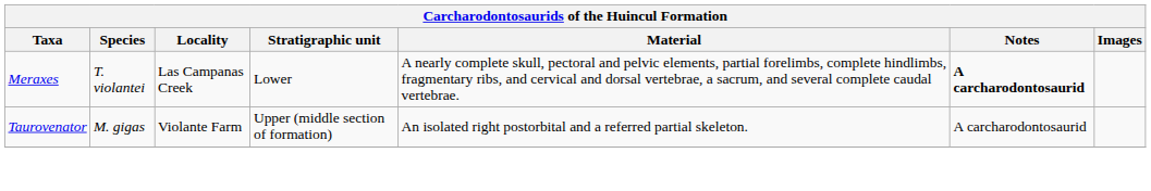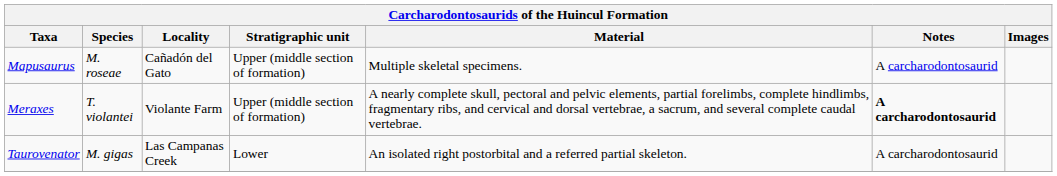+ row: Mapusaurus | M. roseae | Cañadón del Gato | Upper (middle section of formation) | Multiple skeletal specimens. | A carcharodontosaurid
Meraxes | Locality: Las Campanas Creek -> Violante Farm
Meraxes | Stratigraphic unit: Lower -> Upper (middle section of formation)
Taurovenator | Locality: Violante Farm -> Las Campanas Creek
Taurovenator | Stratigraphic unit: Upper (middle section of formation) -> Lower
